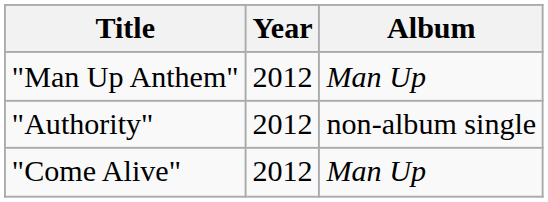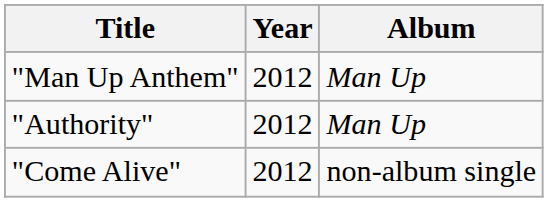"Authority" | Album: non-album single -> Man Up
"Come Alive" | Album: Man Up -> non-album single
